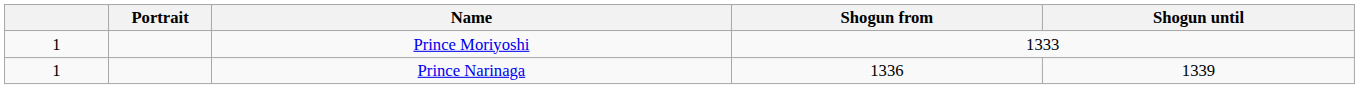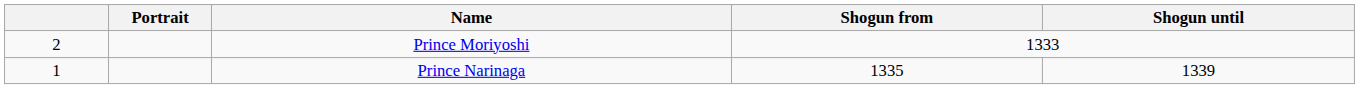Prince Moriyoshi | column 1: 1 -> 2
Prince Narinaga | Shogun from: 1336 -> 1335
